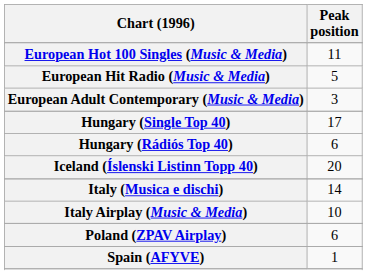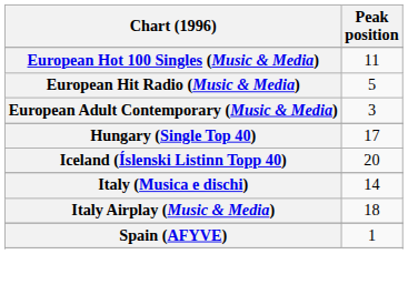- row: Hungary (Rádiós Top 40) | 6
Italy Airplay (Music & Media) | Peak position: 10 -> 18
- row: Poland (ZPAV Airplay) | 6
